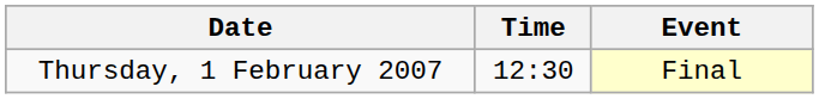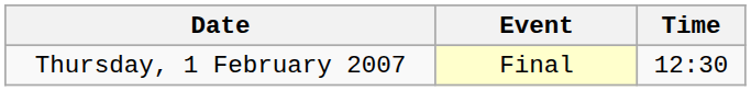columns swapped: Time <-> Event
